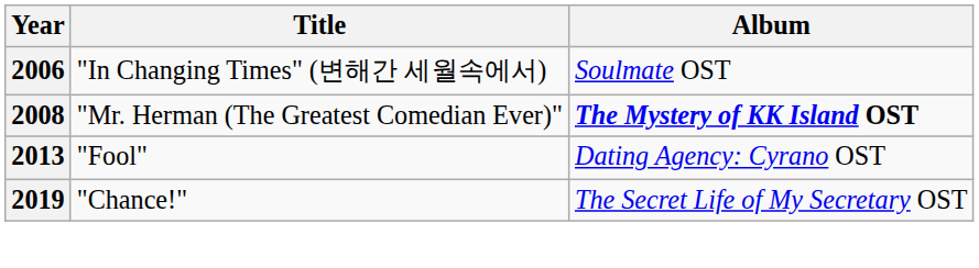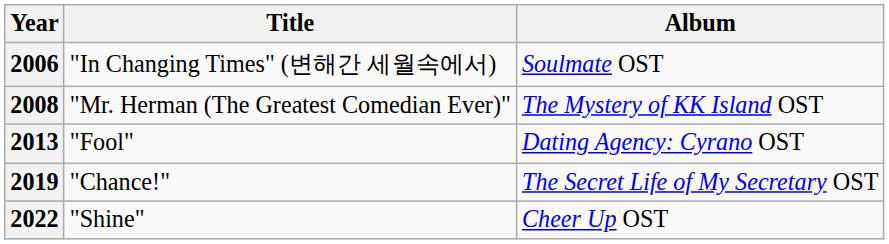2008 | Album: bold -> normal
+ row: 2022 | "Shine" | Cheer Up OST
